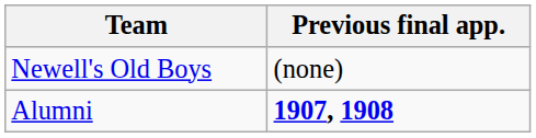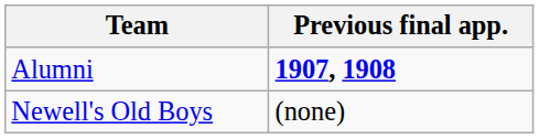rows swapped: Alumni <-> Newell's Old Boys
